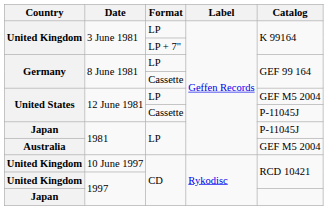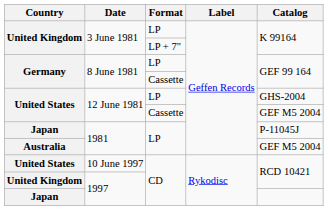12 June 1981 / LP | Catalog: GEF M5 2004 -> GHS-2004
12 June 1981 / Cassette | Catalog: P-11045J -> GEF M5 2004
10 June 1997 | Country: United Kingdom -> United States
